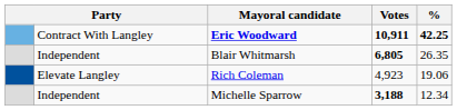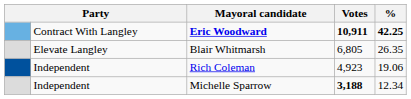Blair Whitmarsh | column 2: Independent -> Elevate Langley
Blair Whitmarsh | Votes: bold -> normal
Rich Coleman | column 2: Elevate Langley -> Independent
